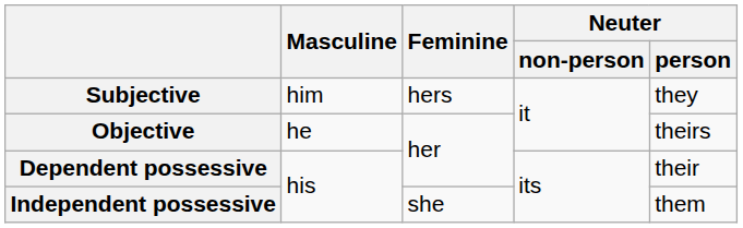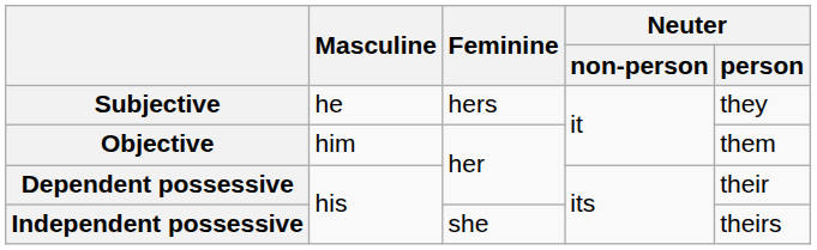Subjective | Masculine: him -> he
Objective | Masculine: he -> him
Objective | Neuter / person: theirs -> them
Independent possessive | Neuter / person: them -> theirs
